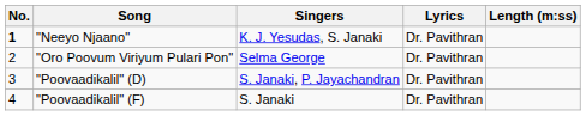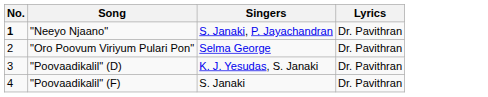- column: Length (m:ss)
"Neeyo Njaano" | Singers: K. J. Yesudas, S. Janaki -> S. Janaki, P. Jayachandran
"Poovaadikalil" (D) | Singers: S. Janaki, P. Jayachandran -> K. J. Yesudas, S. Janaki
